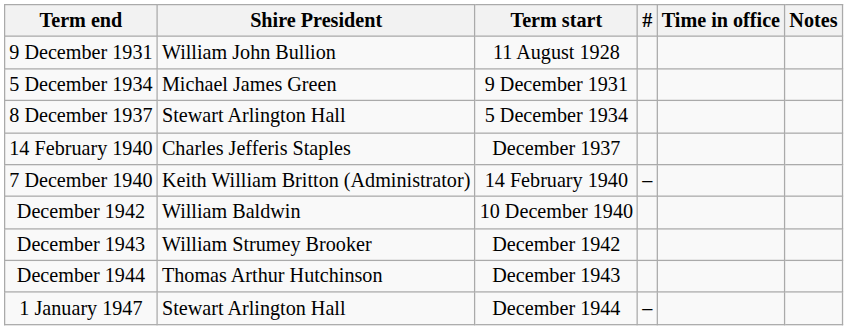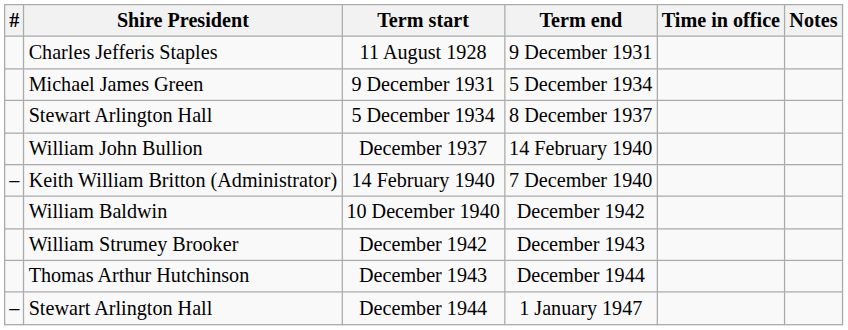columns swapped: # <-> Term end
11 August 1928 | Shire President: William John Bullion -> Charles Jefferis Staples
December 1937 | Shire President: Charles Jefferis Staples -> William John Bullion
